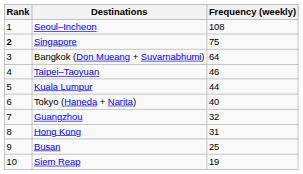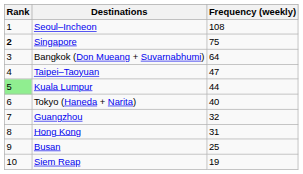Taipei–Taoyuan | Frequency (weekly): 46 -> 47
Kuala Lumpur | Rank: no background -> lightgreen background
